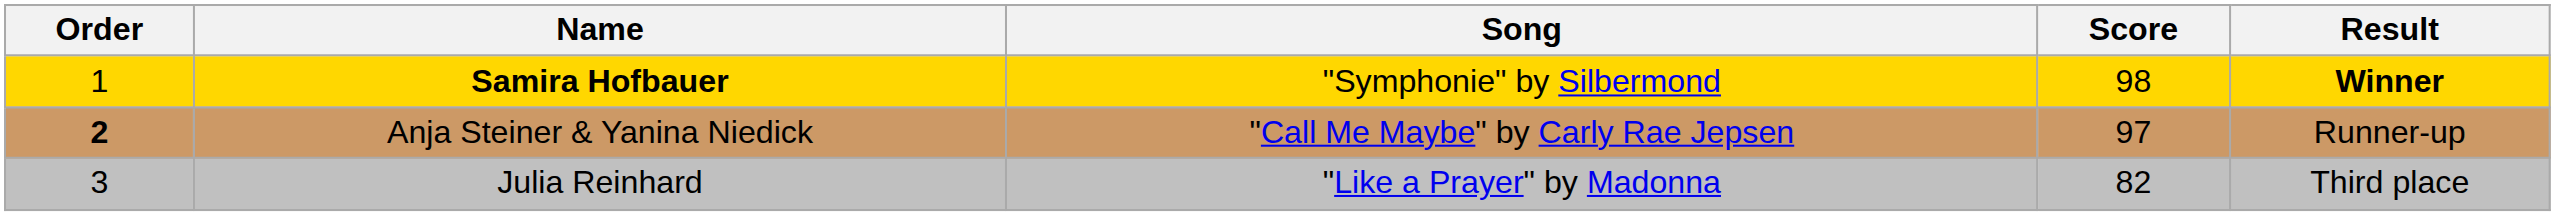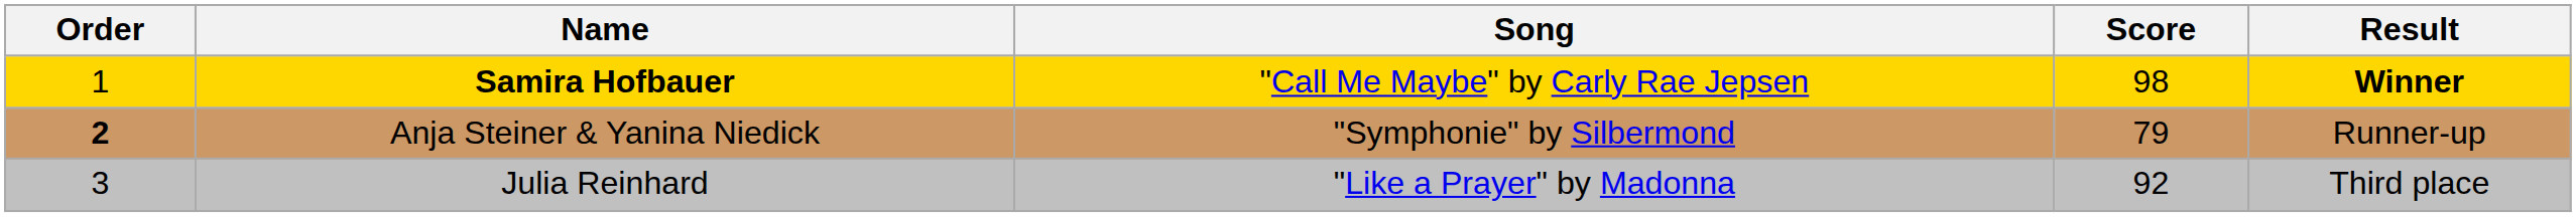Samira Hofbauer | Song: "Symphonie" by Silbermond -> "Call Me Maybe" by Carly Rae Jepsen
Anja Steiner & Yanina Niedick | Song: "Call Me Maybe" by Carly Rae Jepsen -> "Symphonie" by Silbermond
Anja Steiner & Yanina Niedick | Score: 97 -> 79
Julia Reinhard | Score: 82 -> 92
